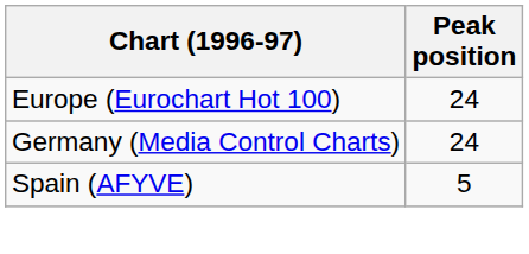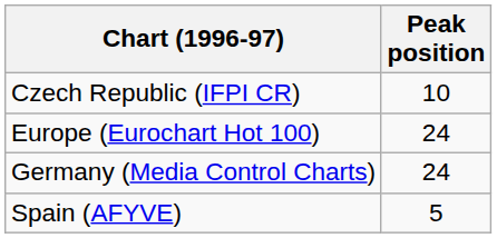+ row: Czech Republic (IFPI CR) | 10
